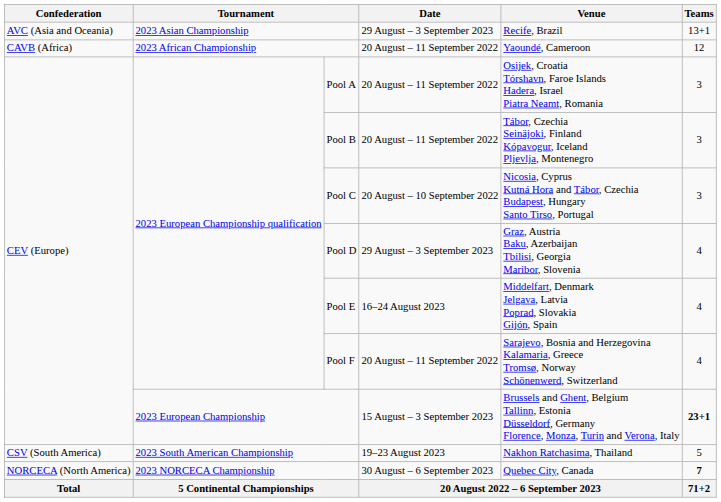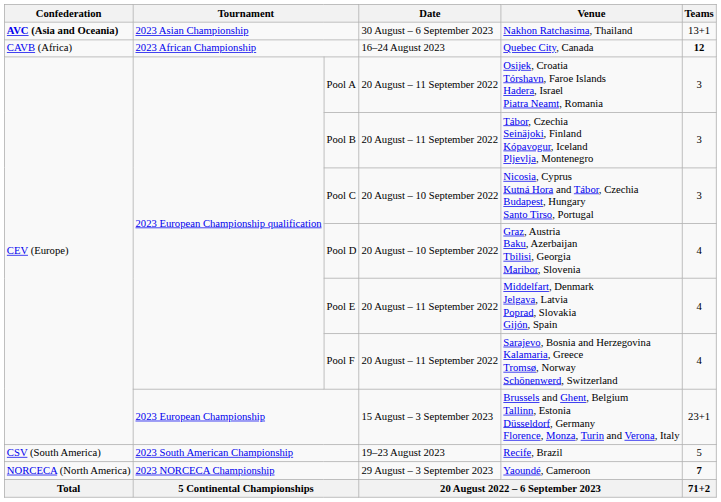2023 Asian Championship | Confederation: normal -> bold
2023 Asian Championship | Date: 29 August – 3 September 2023 -> 30 August – 6 September 2023
2023 Asian Championship | Venue: Recife, Brazil -> Nakhon Ratchasima, Thailand
2023 African Championship | Date: 20 August – 11 September 2022 -> 16–24 August 2023
2023 African Championship | Venue: Yaoundé, Cameroon -> Quebec City, Canada
2023 African Championship | Teams: normal -> bold
Pool D | Date: 29 August – 3 September 2023 -> 20 August – 10 September 2022
Pool E | Date: 16–24 August 2023 -> 20 August – 11 September 2022
2023 European Championship | Teams: bold -> normal
2023 South American Championship | Venue: Nakhon Ratchasima, Thailand -> Recife, Brazil
2023 NORCECA Championship | Date: 30 August – 6 September 2023 -> 29 August – 3 September 2023
2023 NORCECA Championship | Venue: Quebec City, Canada -> Yaoundé, Cameroon
